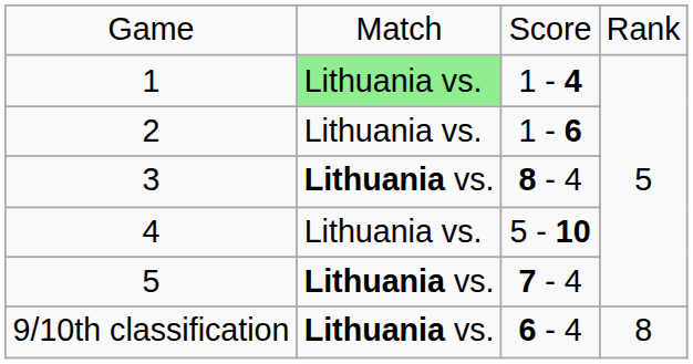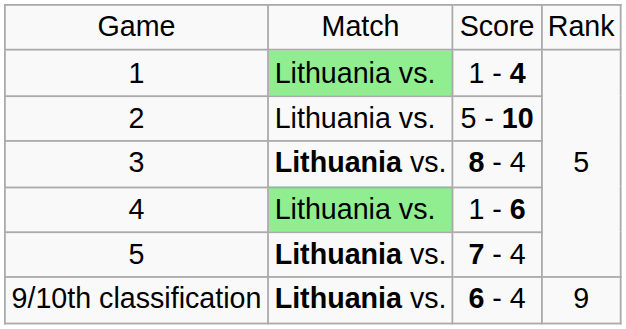2 | column 3: 1 - 6 -> 5 - 10
4 | column 2: no background -> lightgreen background
4 | column 3: 5 - 10 -> 1 - 6
9/10th classification | column 4: 8 -> 9
